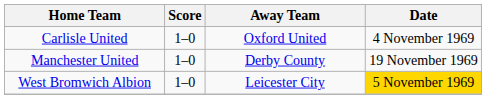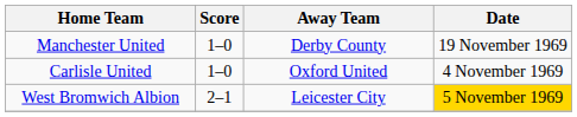rows swapped: Manchester United <-> Carlisle United
West Bromwich Albion | Score: 1–0 -> 2–1
